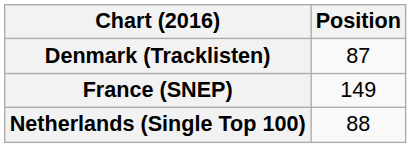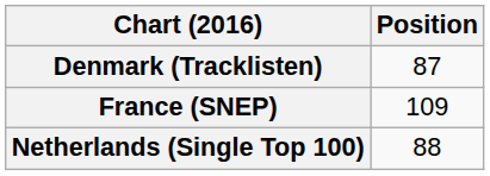France (SNEP) | Position: 149 -> 109
